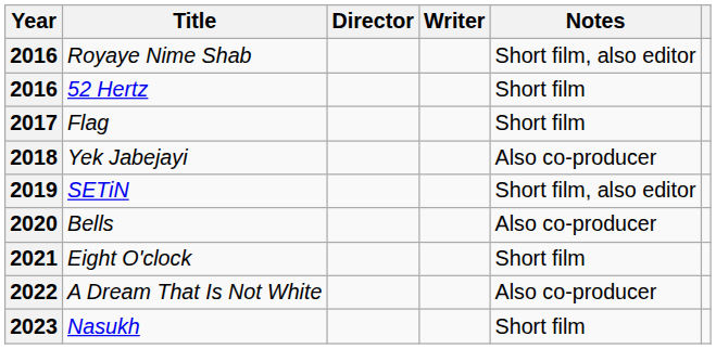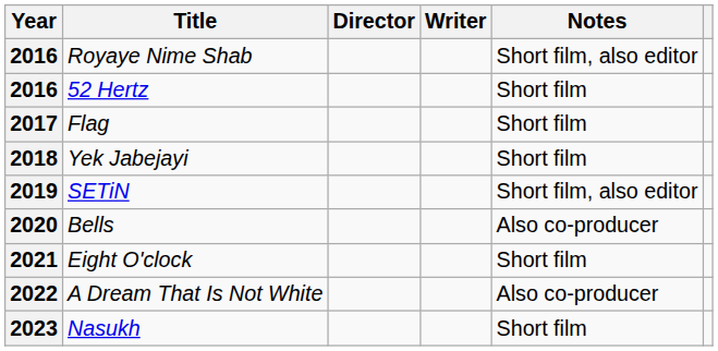Yek Jabejayi | Notes: Also co-producer -> Short film
